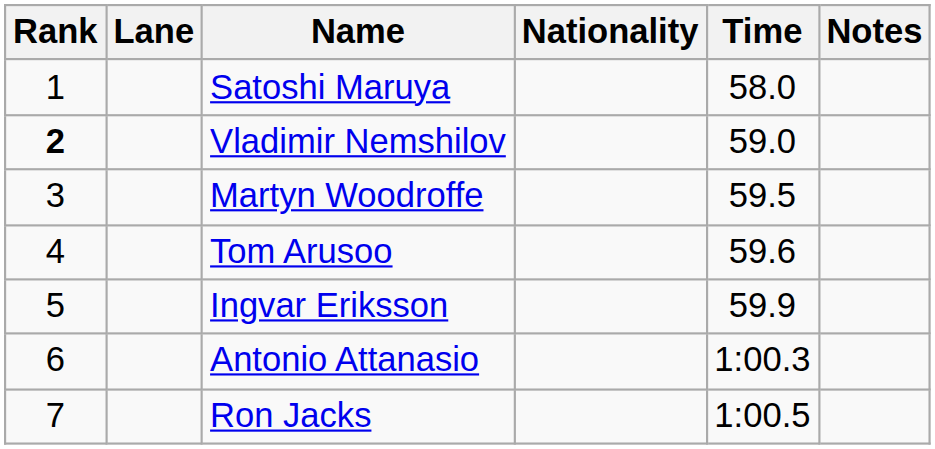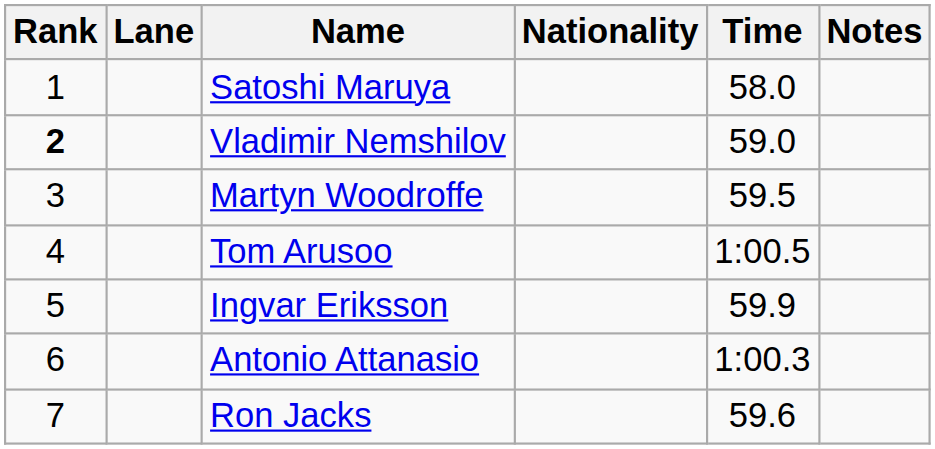Tom Arusoo | Time: 59.6 -> 1:00.5
Ron Jacks | Time: 1:00.5 -> 59.6
